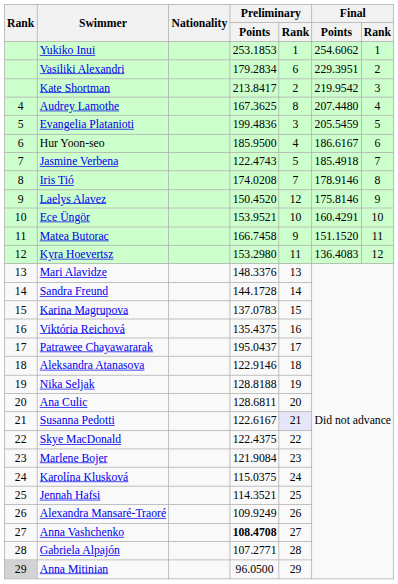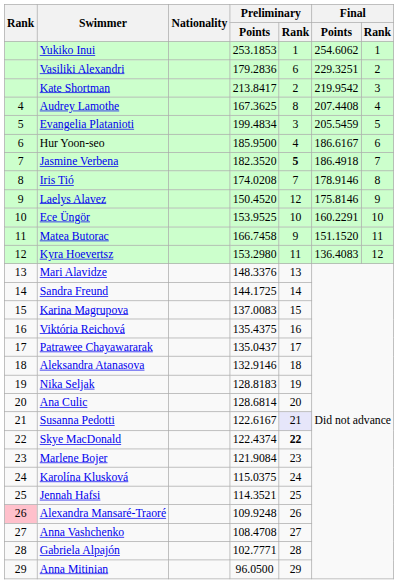Vasiliki Alexandri | Preliminary / Points: 179.2834 -> 179.2836
Vasiliki Alexandri | Final / Points: 229.3951 -> 229.3251
Audrey Lamothe | Final / Points: 207.4480 -> 207.4408
Evangelia Platanioti | Preliminary / Points: 199.4836 -> 199.4834
Jasmine Verbena | Preliminary / Points: 122.4743 -> 182.3520
Jasmine Verbena | Preliminary / Rank: normal -> bold
Jasmine Verbena | Final / Points: 185.4918 -> 186.4918
Ece Üngör | Preliminary / Points: 153.9521 -> 153.9525
Ece Üngör | Final / Points: 160.4291 -> 160.2291
Sandra Freund | Preliminary / Points: 144.1728 -> 144.1725
Karina Magrupova | Preliminary / Points: 137.0783 -> 137.0083
Patrawee Chayawararak | Preliminary / Points: 195.0437 -> 135.0437
Aleksandra Atanasova | Preliminary / Points: 122.9146 -> 132.9146
Nika Seljak | Preliminary / Points: 128.8188 -> 128.8183
Ana Culic | Preliminary / Points: 128.6811 -> 128.6814
Skye MacDonald | Preliminary / Points: 122.4375 -> 122.4374
Skye MacDonald | Preliminary / Rank: normal -> bold
Alexandra Mansaré-Traoré | Rank: no background -> pink background
Alexandra Mansaré-Traoré | Preliminary / Points: 109.9249 -> 109.9248
Anna Vashchenko | Preliminary / Points: bold -> normal
Gabriela Alpajón | Preliminary / Points: 107.2771 -> 102.7771
Anna Mitinian | Rank: lightgrey background -> no background
